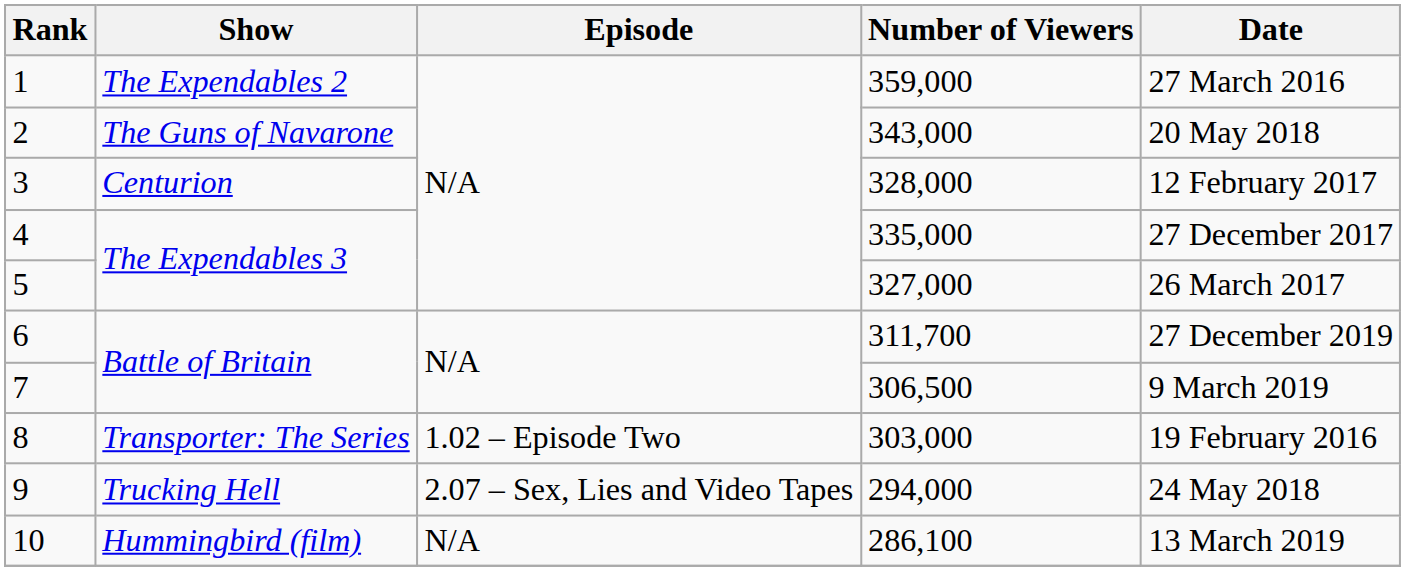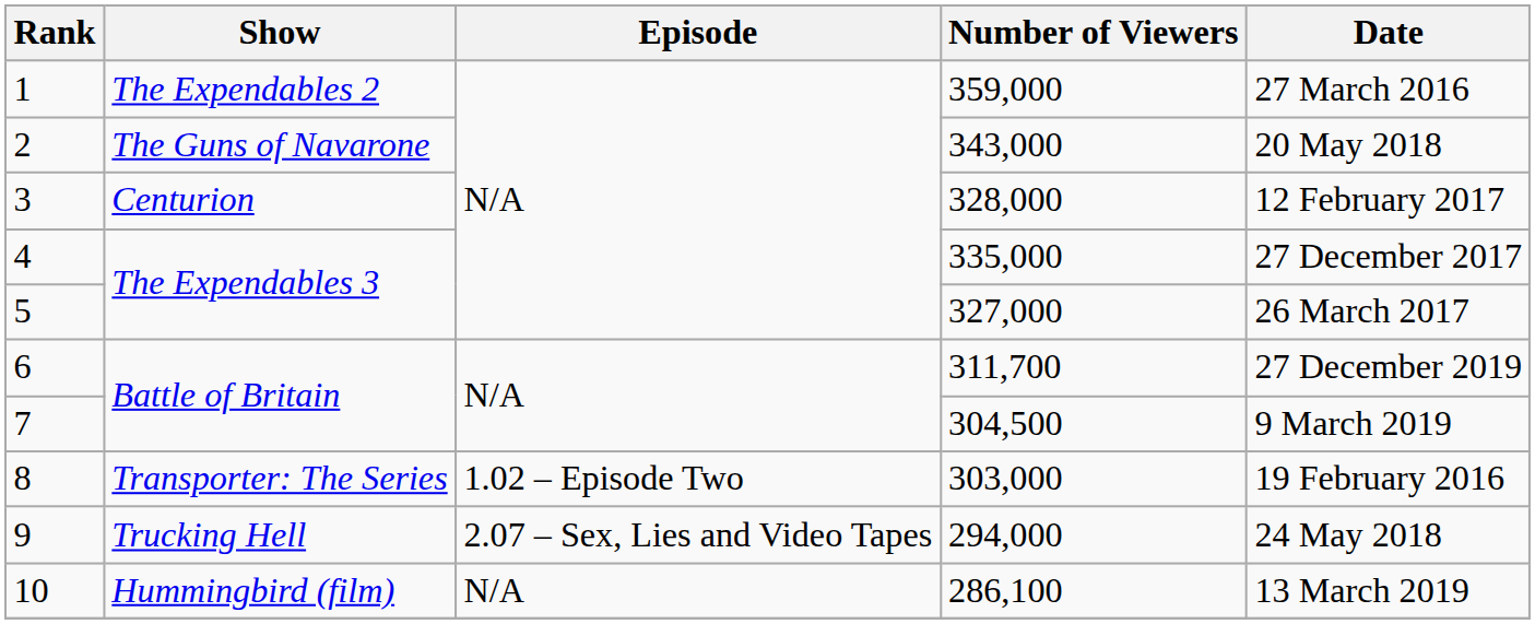7 | Number of Viewers: 306,500 -> 304,500
